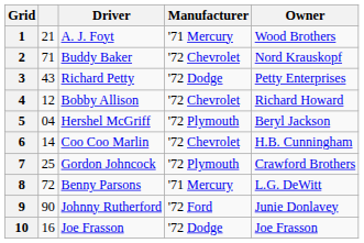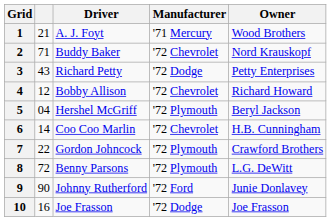7 | column 2: 25 -> 22
8 | Manufacturer: '71 Mercury -> '72 Plymouth
